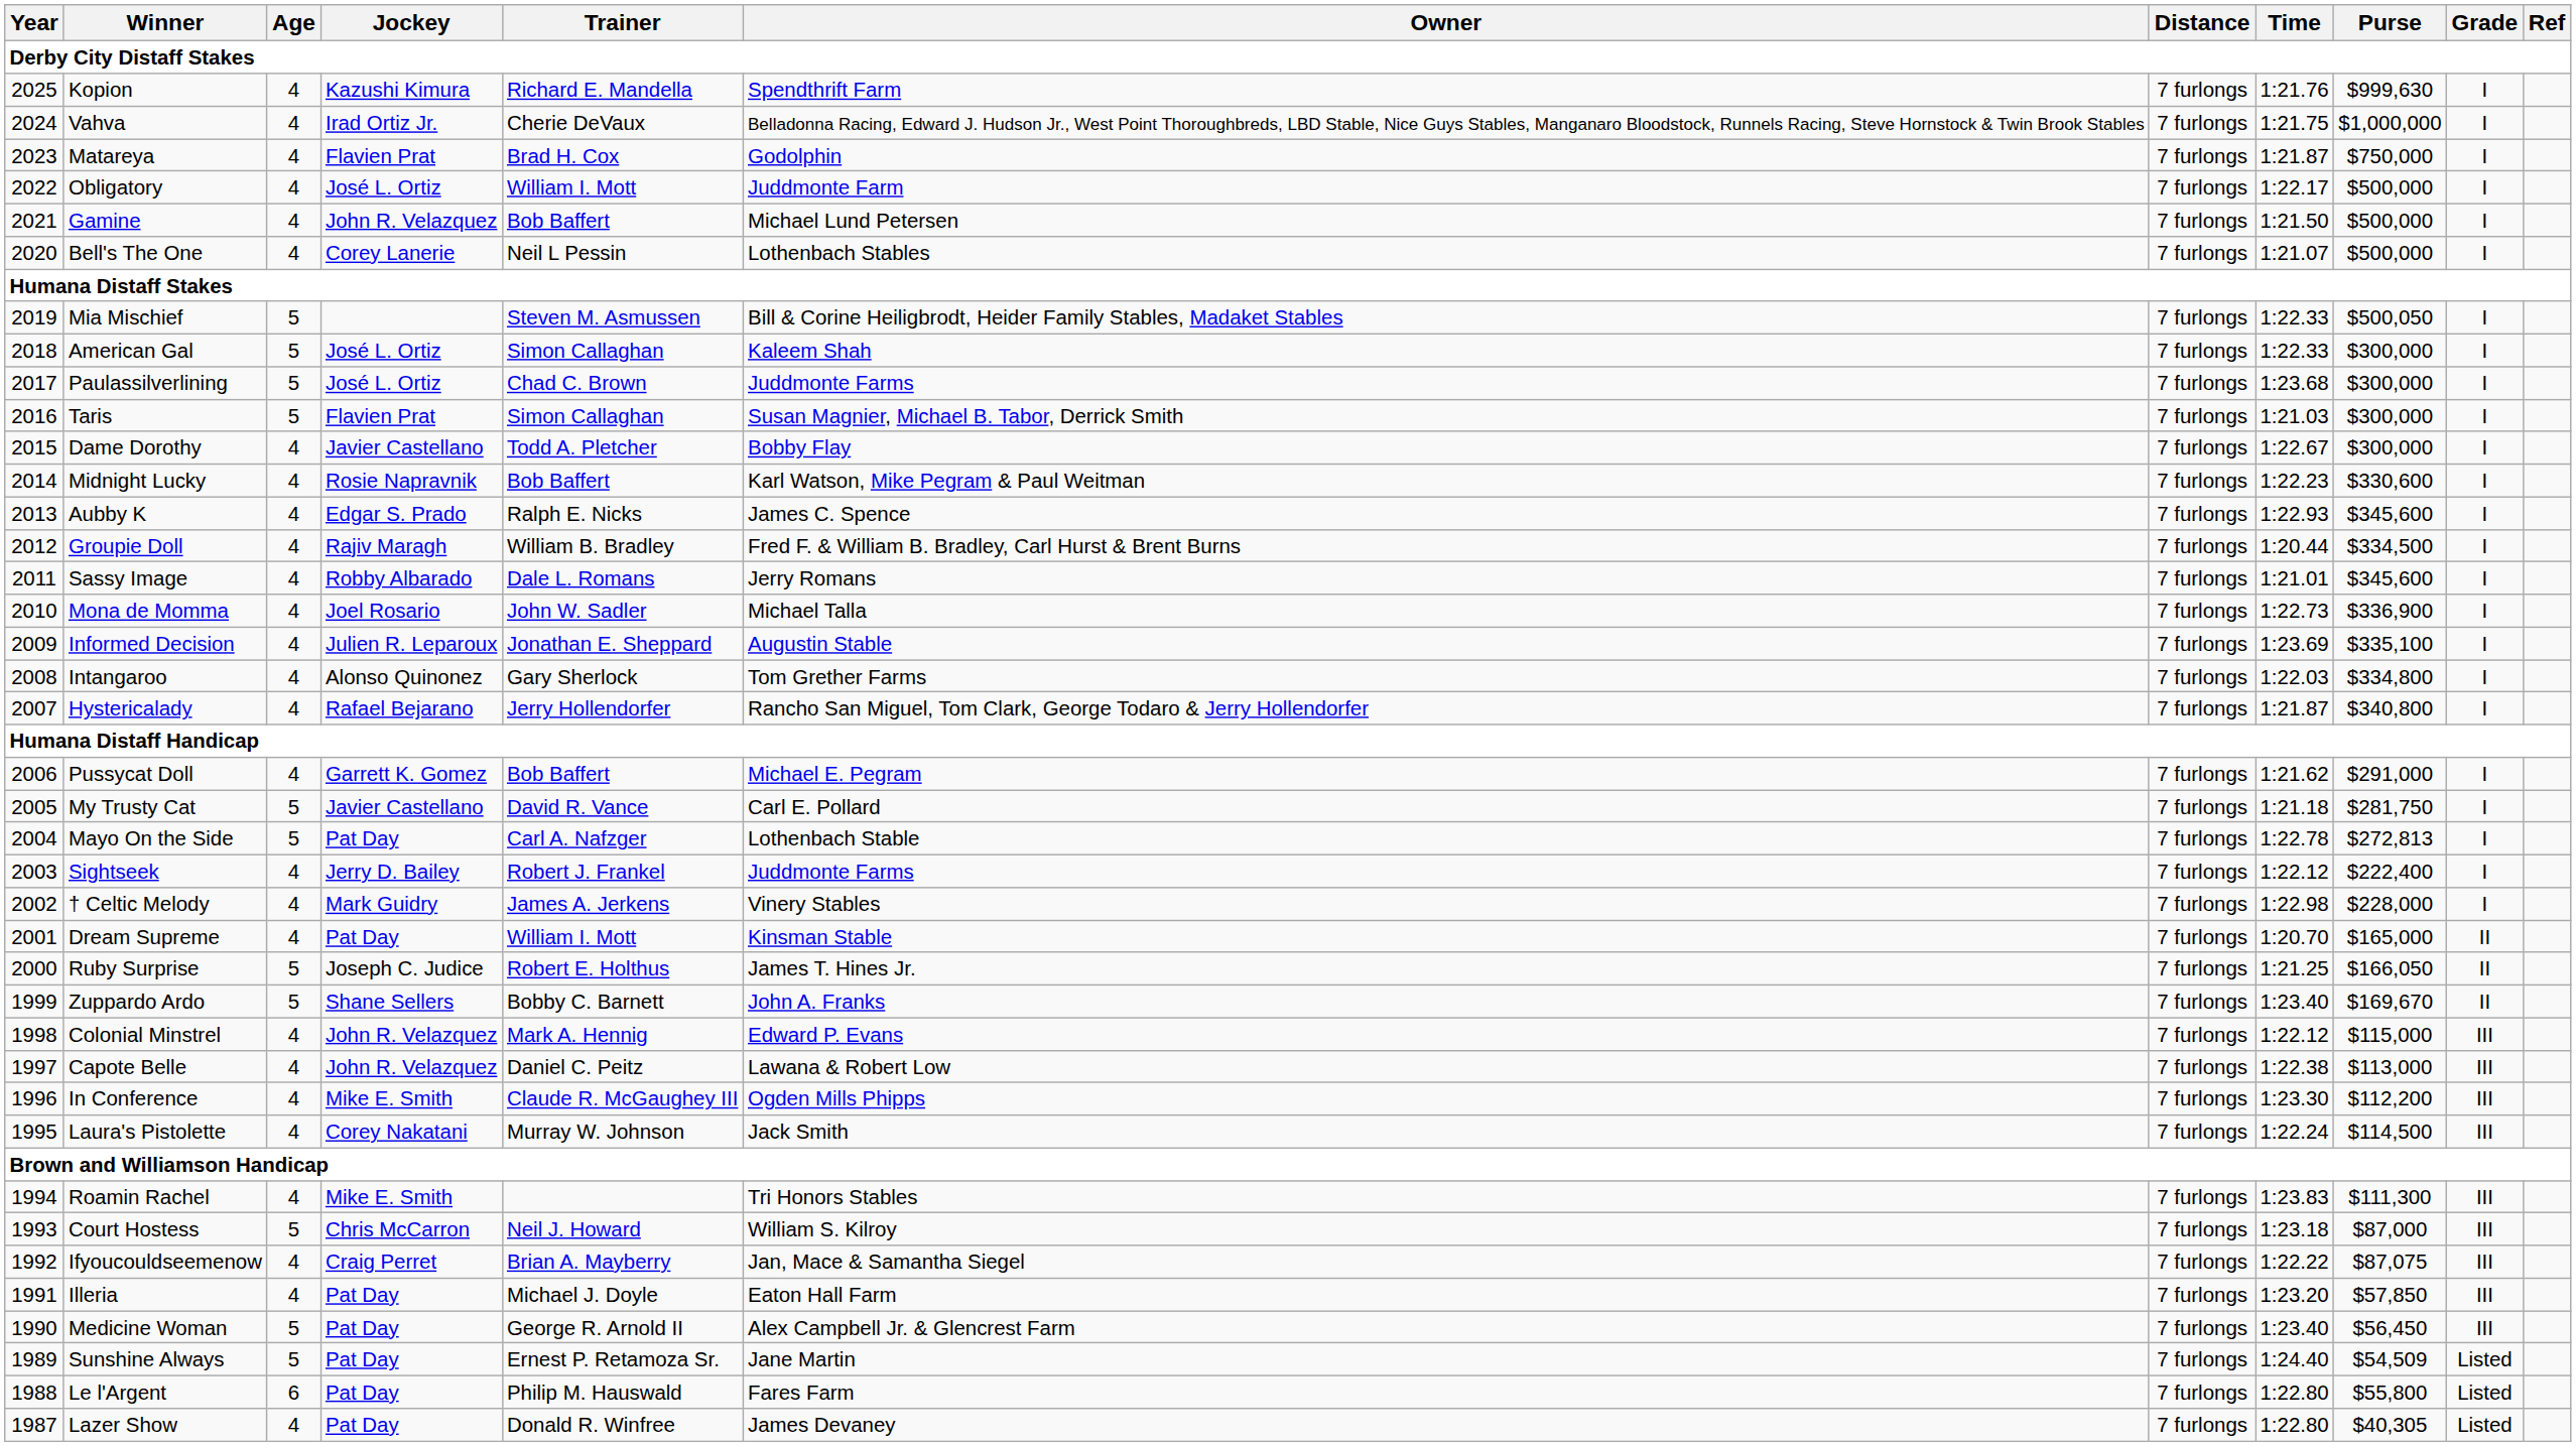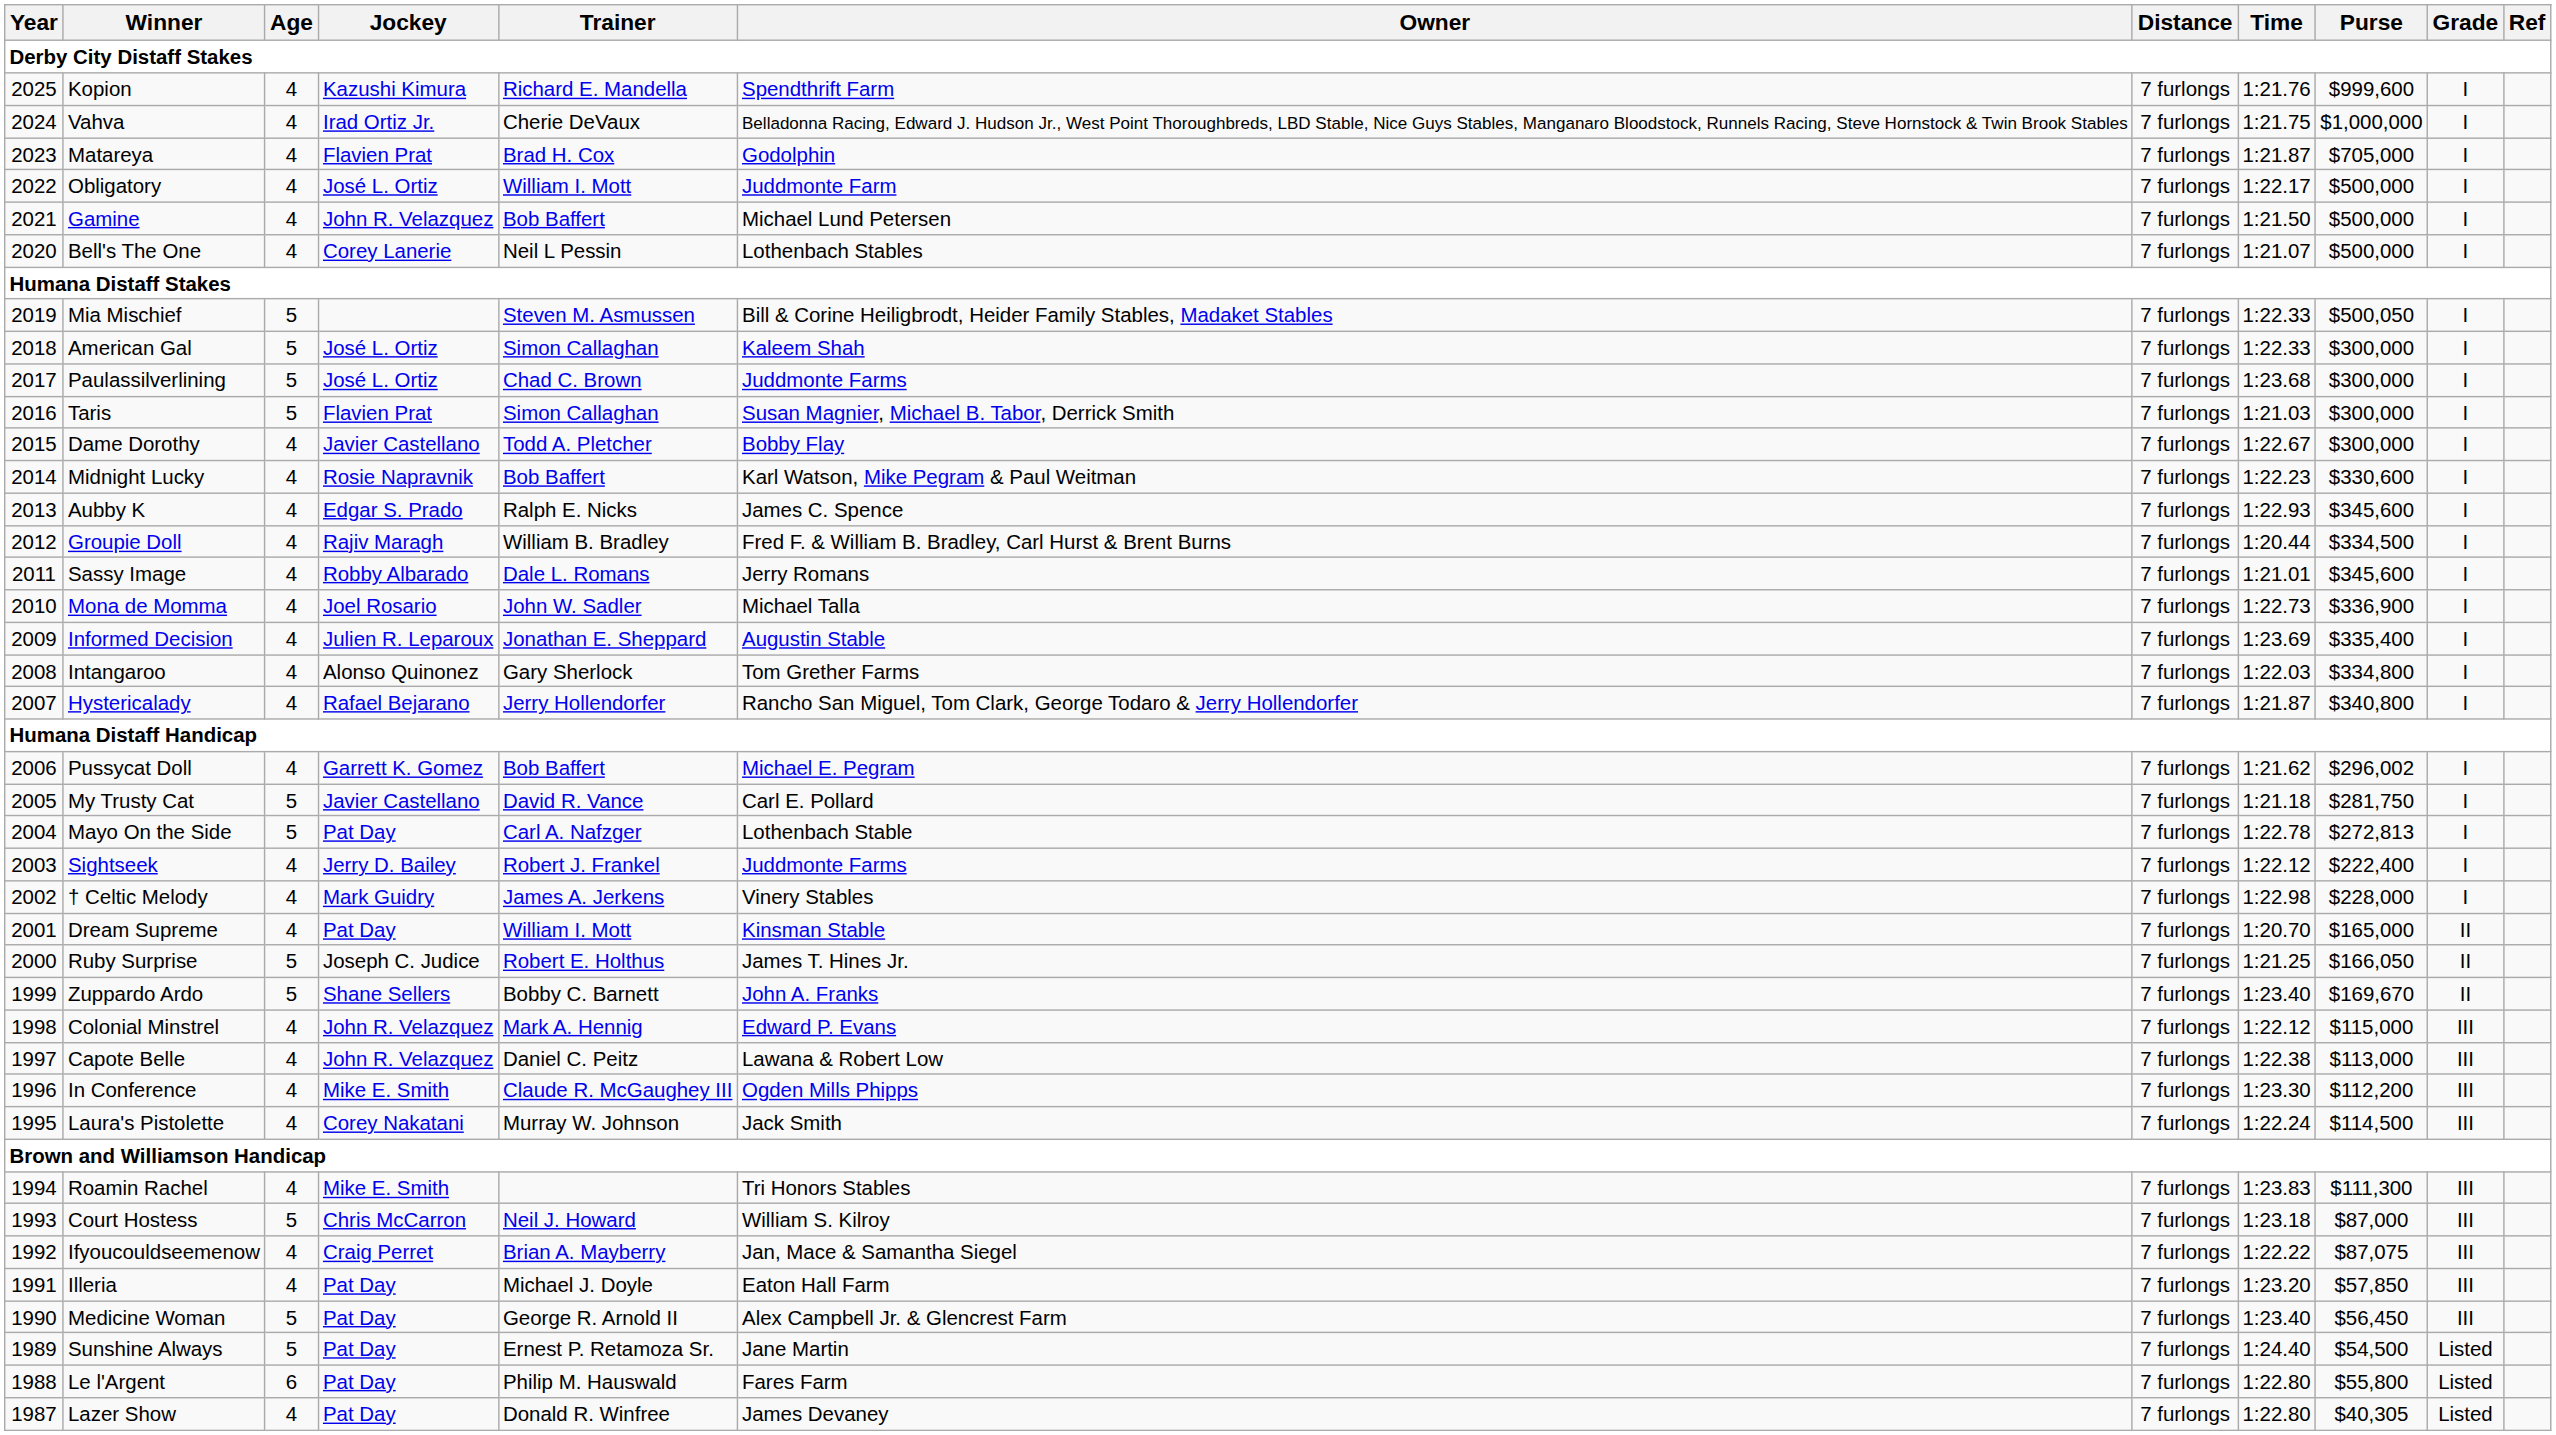Kopion | Purse: $999,630 -> $999,600
Matareya | Purse: $750,000 -> $705,000
Informed Decision | Purse: $335,100 -> $335,400
Pussycat Doll | Purse: $291,000 -> $296,002
Sunshine Always | Purse: $54,509 -> $54,500
